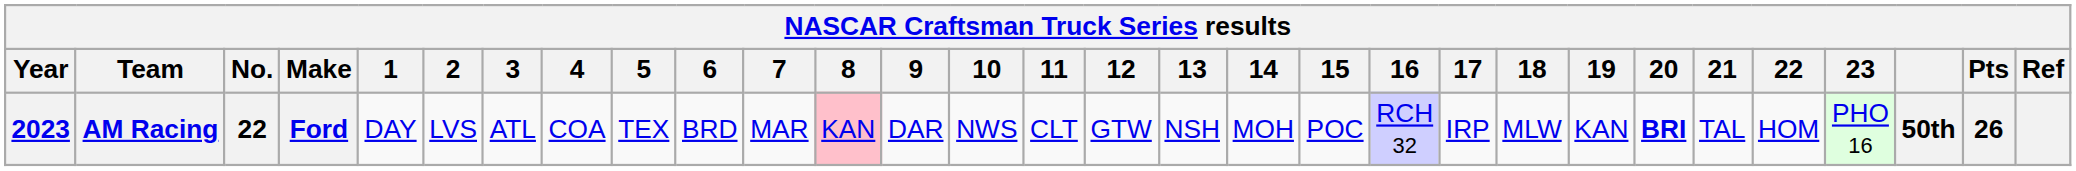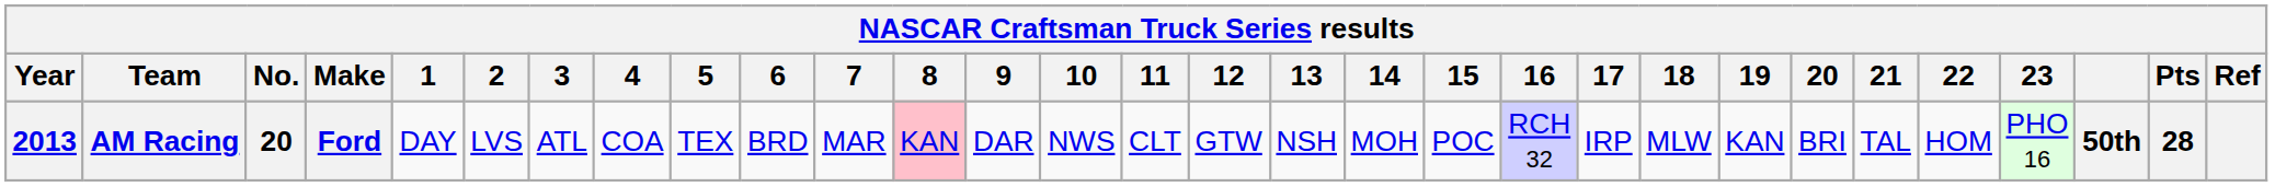AM Racing | Year: 2023 -> 2013
AM Racing | No.: 22 -> 20
AM Racing | 20: bold -> normal
AM Racing | Pts: 26 -> 28
